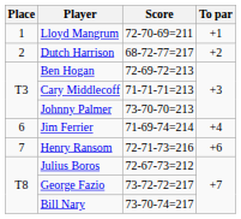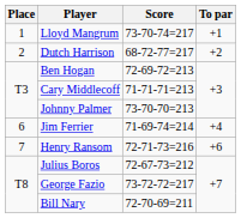Lloyd Mangrum | Score: 72-70-69=211 -> 73-70-74=217
Bill Nary | Score: 73-70-74=217 -> 72-70-69=211
